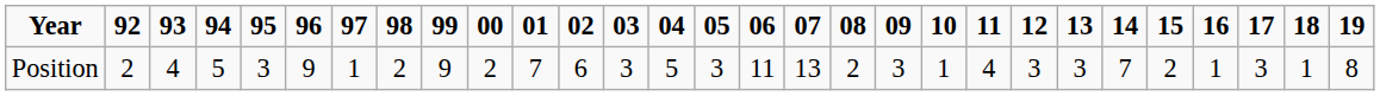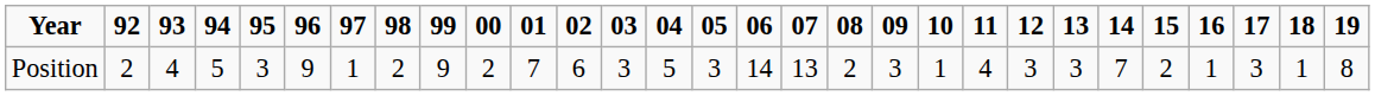Position | 06: 11 -> 14
